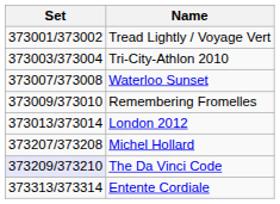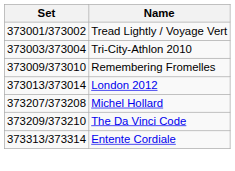- row: 373007/373008 | Waterloo Sunset
The Da Vinci Code | Set: lavender background -> no background
